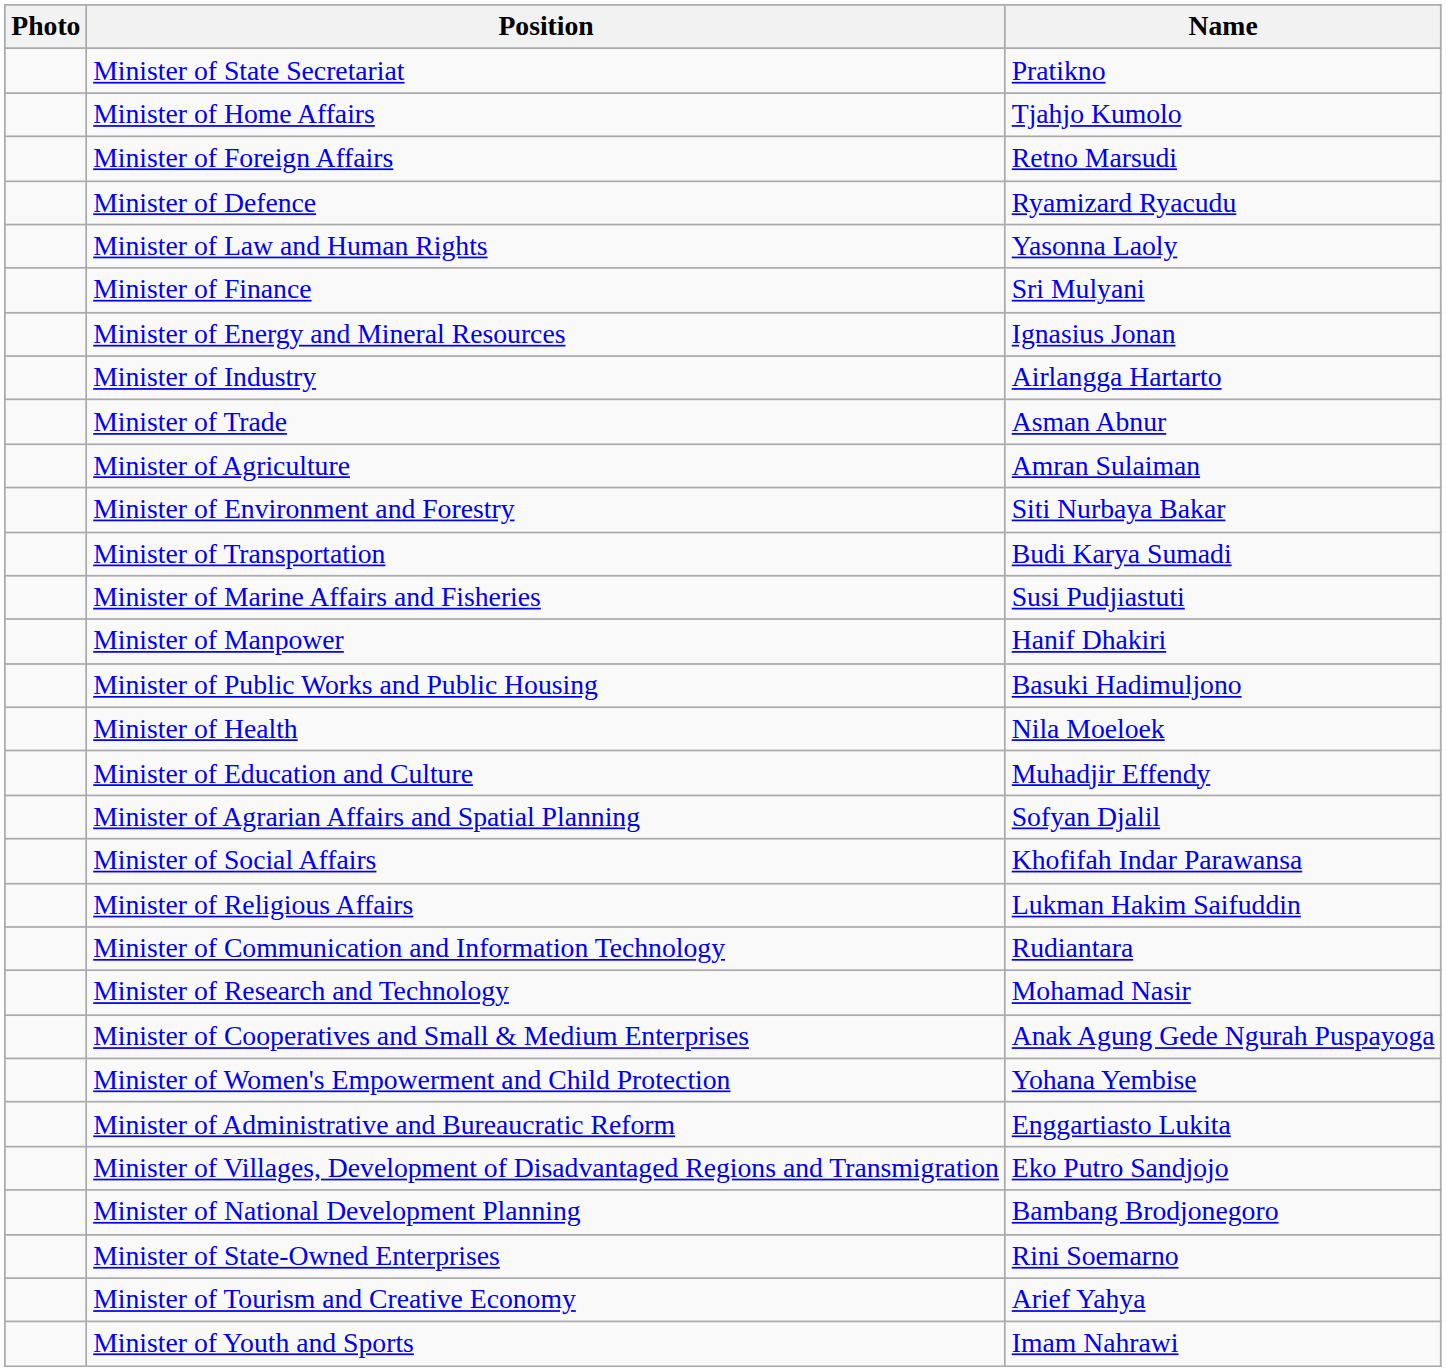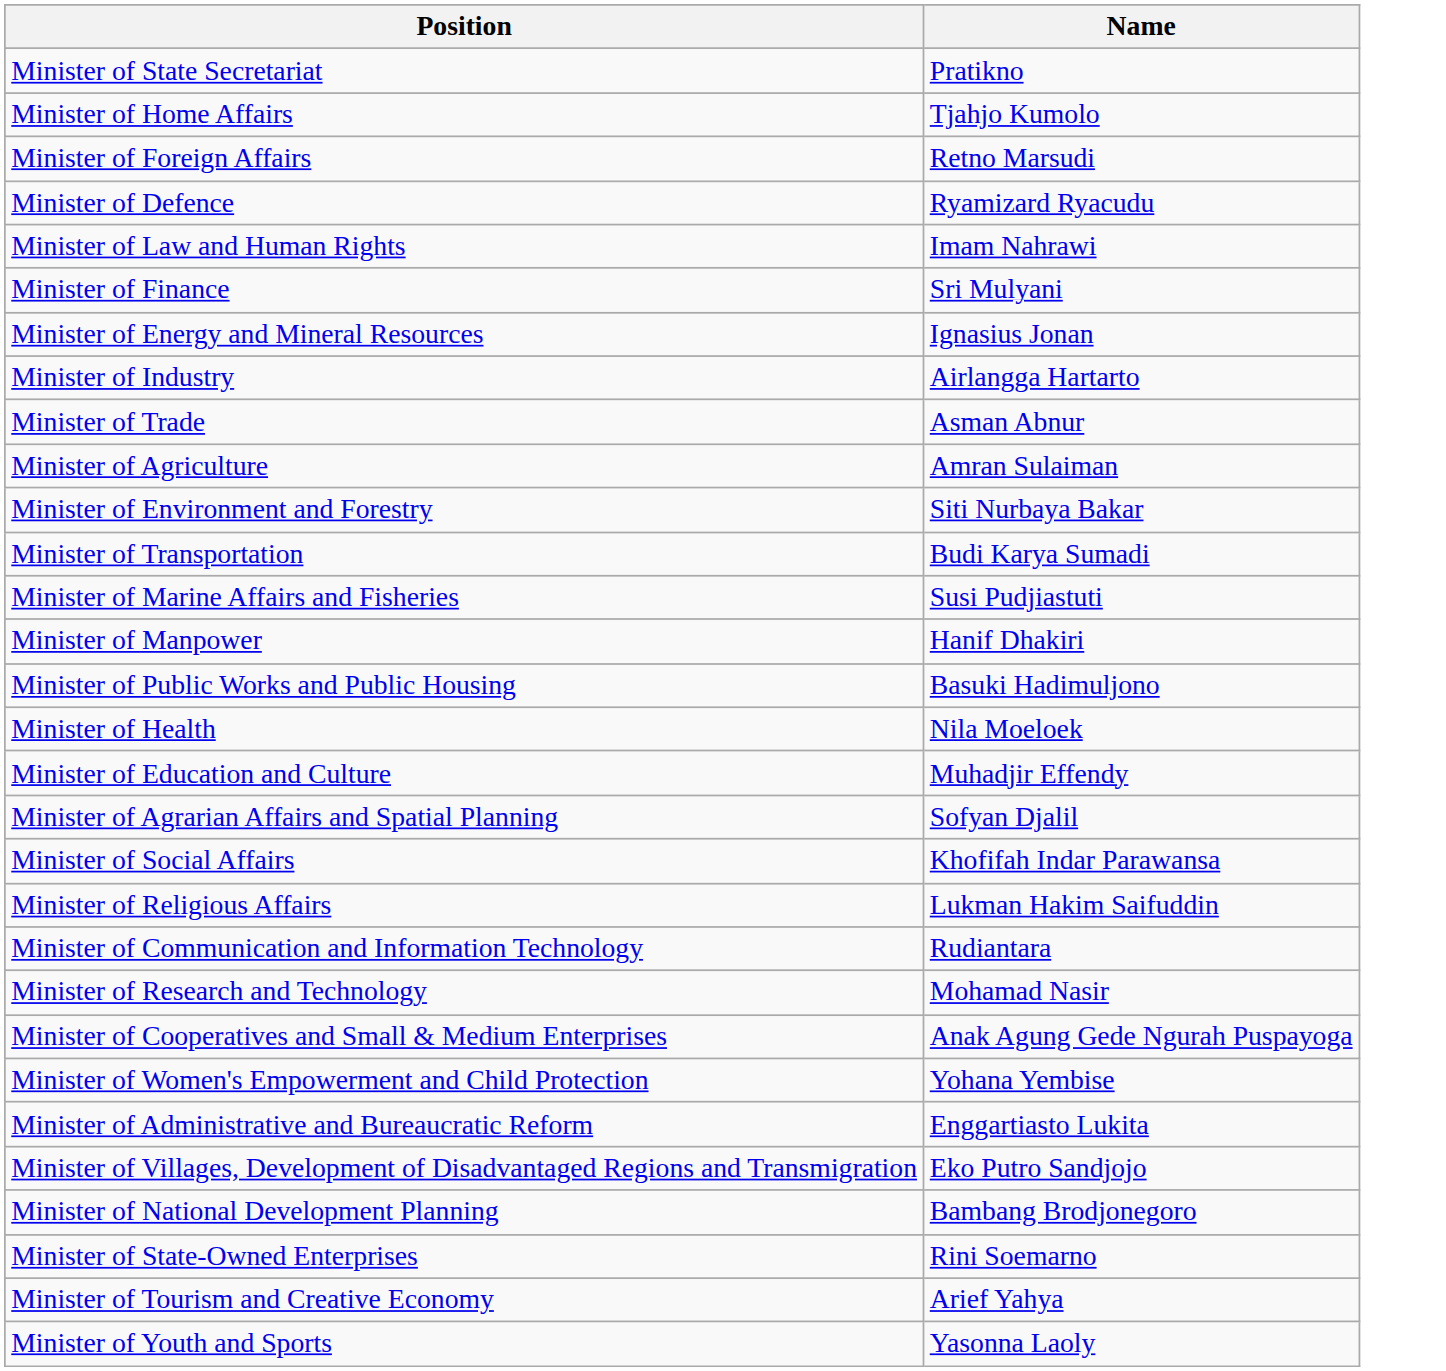- column: Photo
Minister of Law and Human Rights | Name: Yasonna Laoly -> Imam Nahrawi
Minister of Youth and Sports | Name: Imam Nahrawi -> Yasonna Laoly
